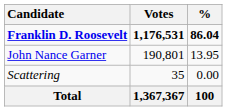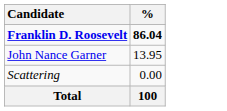- column: Votes | 1,176,531 | 190,801 | 35 | 1,367,367
